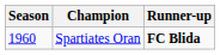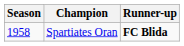Spartiates Oran | Season: 1960 -> 1958
